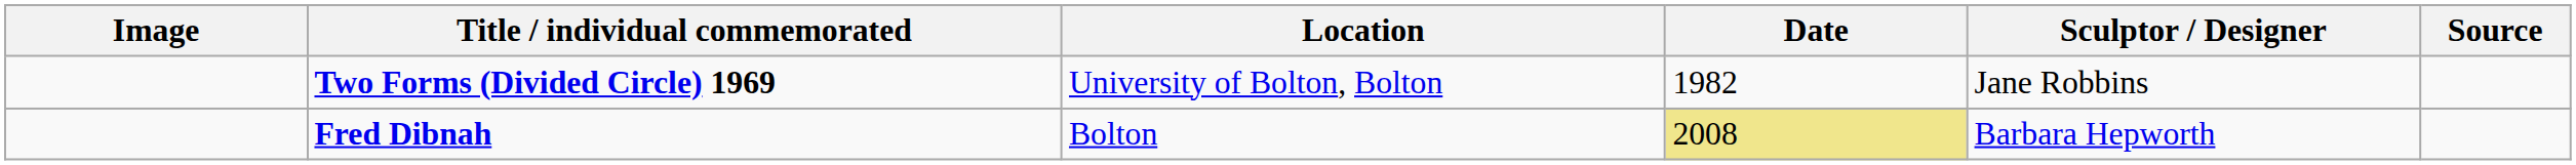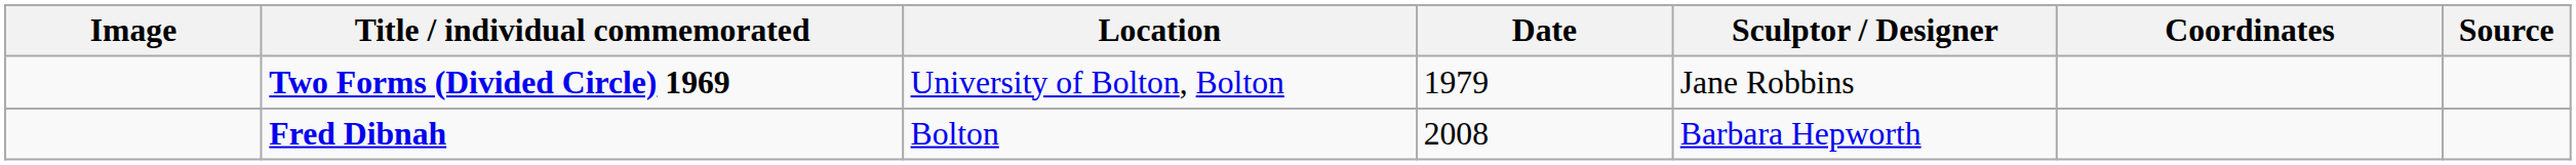+ column: Coordinates
Two Forms (Divided Circle) 1969 | Date: 1982 -> 1979
Fred Dibnah | Date: khaki background -> no background
